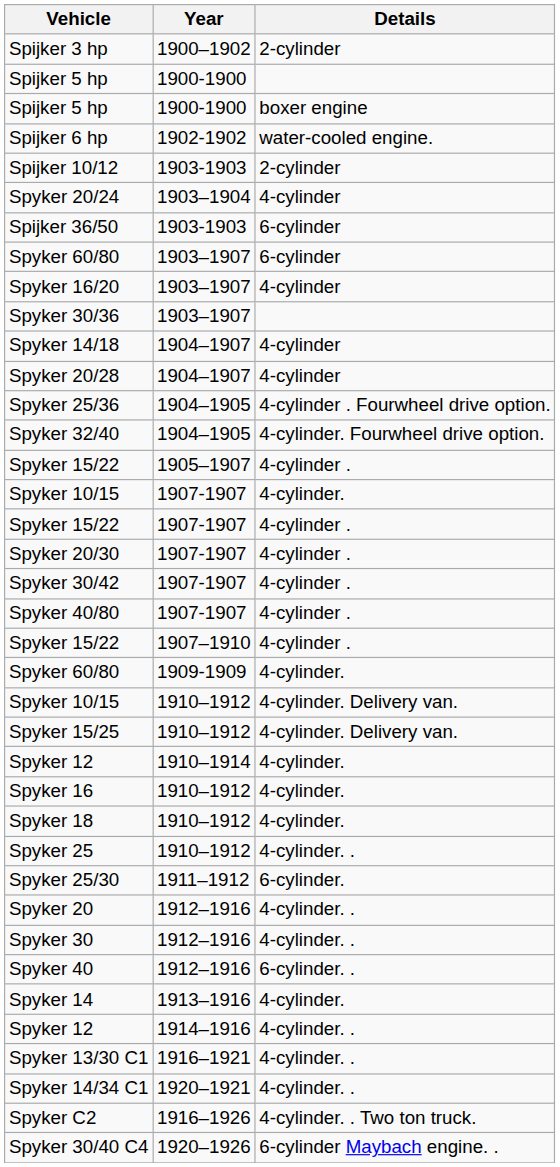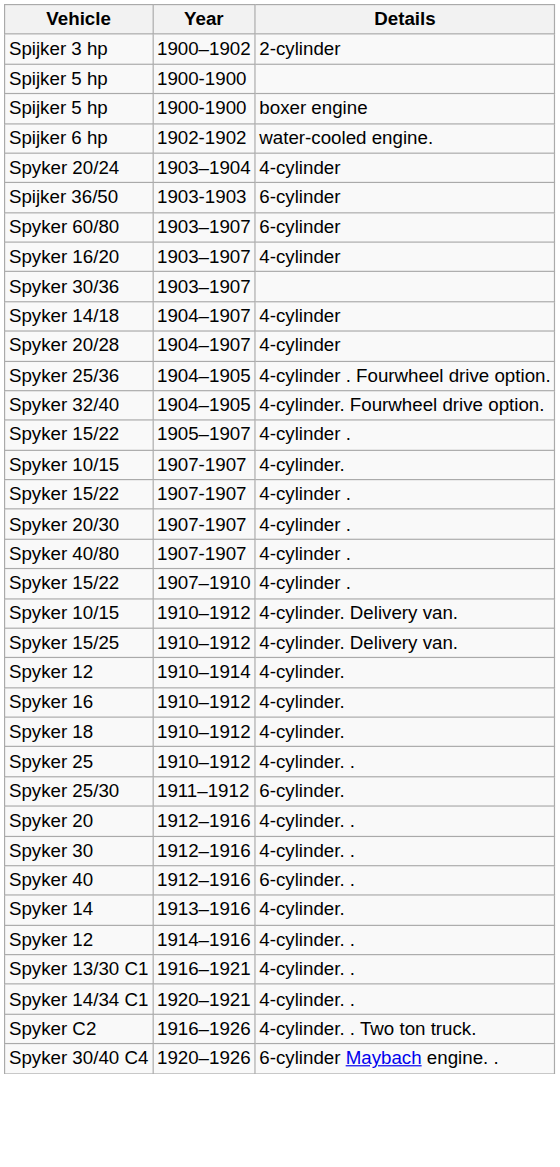- row: Spijker 10/12 | 1903-1903 | 2-cylinder
- row: Spyker 30/42 | 1907-1907 | 4-cylinder .
- row: Spyker 60/80 | 1909-1909 | 4-cylinder.
